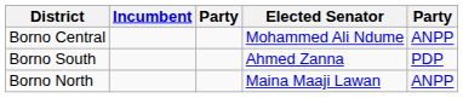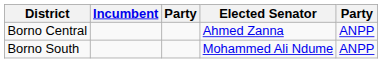Borno Central | Elected Senator: Mohammed Ali Ndume -> Ahmed Zanna
Borno South | Elected Senator: Ahmed Zanna -> Mohammed Ali Ndume
Borno South | column 5: PDP -> ANPP
- row: Borno North | Maina Maaji Lawan | ANPP
